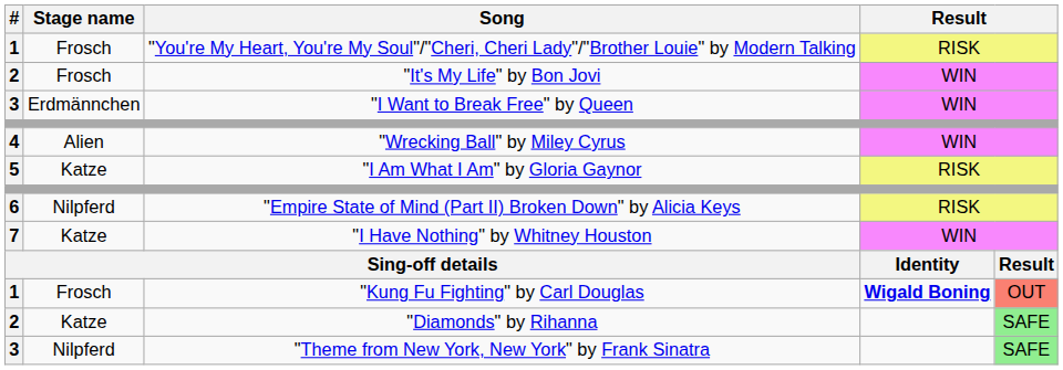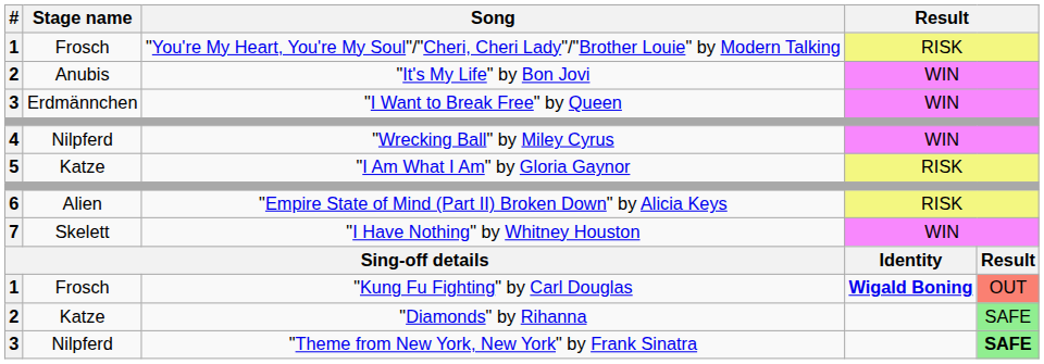"It's My Life" by Bon Jovi | Stage name: Frosch -> Anubis
"Wrecking Ball" by Miley Cyrus | Stage name: Alien -> Nilpferd
"Empire State of Mind (Part II) Broken Down" by Alicia Keys | Stage name: Nilpferd -> Alien
"I Have Nothing" by Whitney Houston | Stage name: Katze -> Skelett
"Theme from New York, New York" by Frank Sinatra | column 5: normal -> bold
